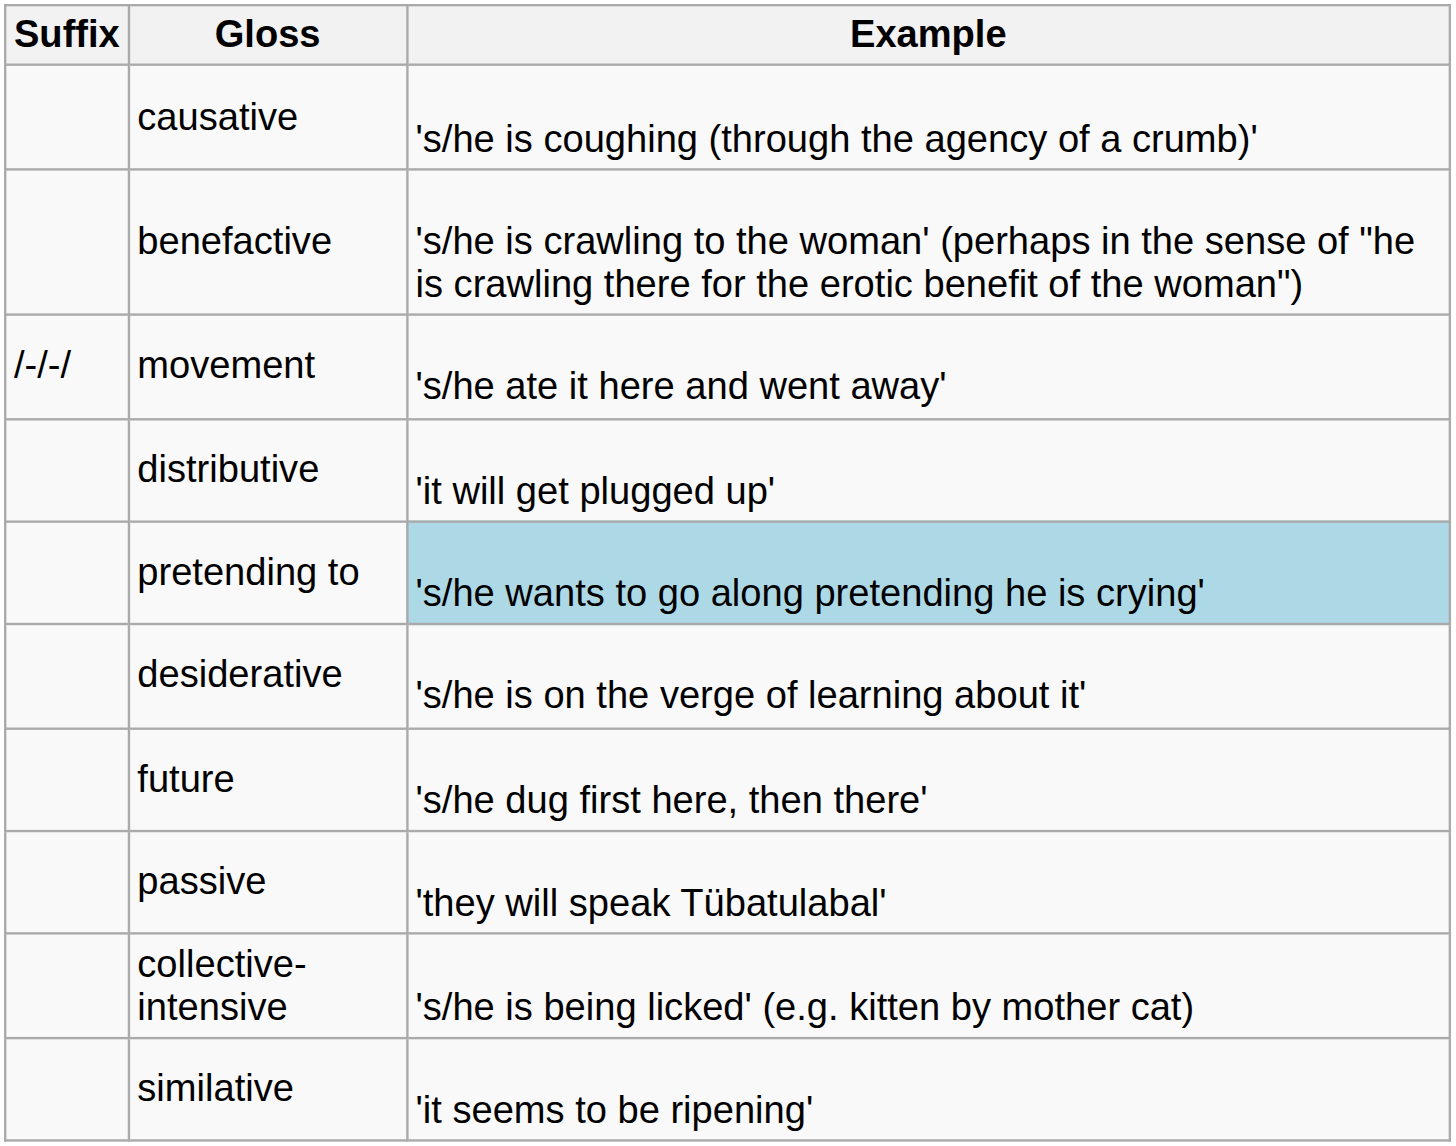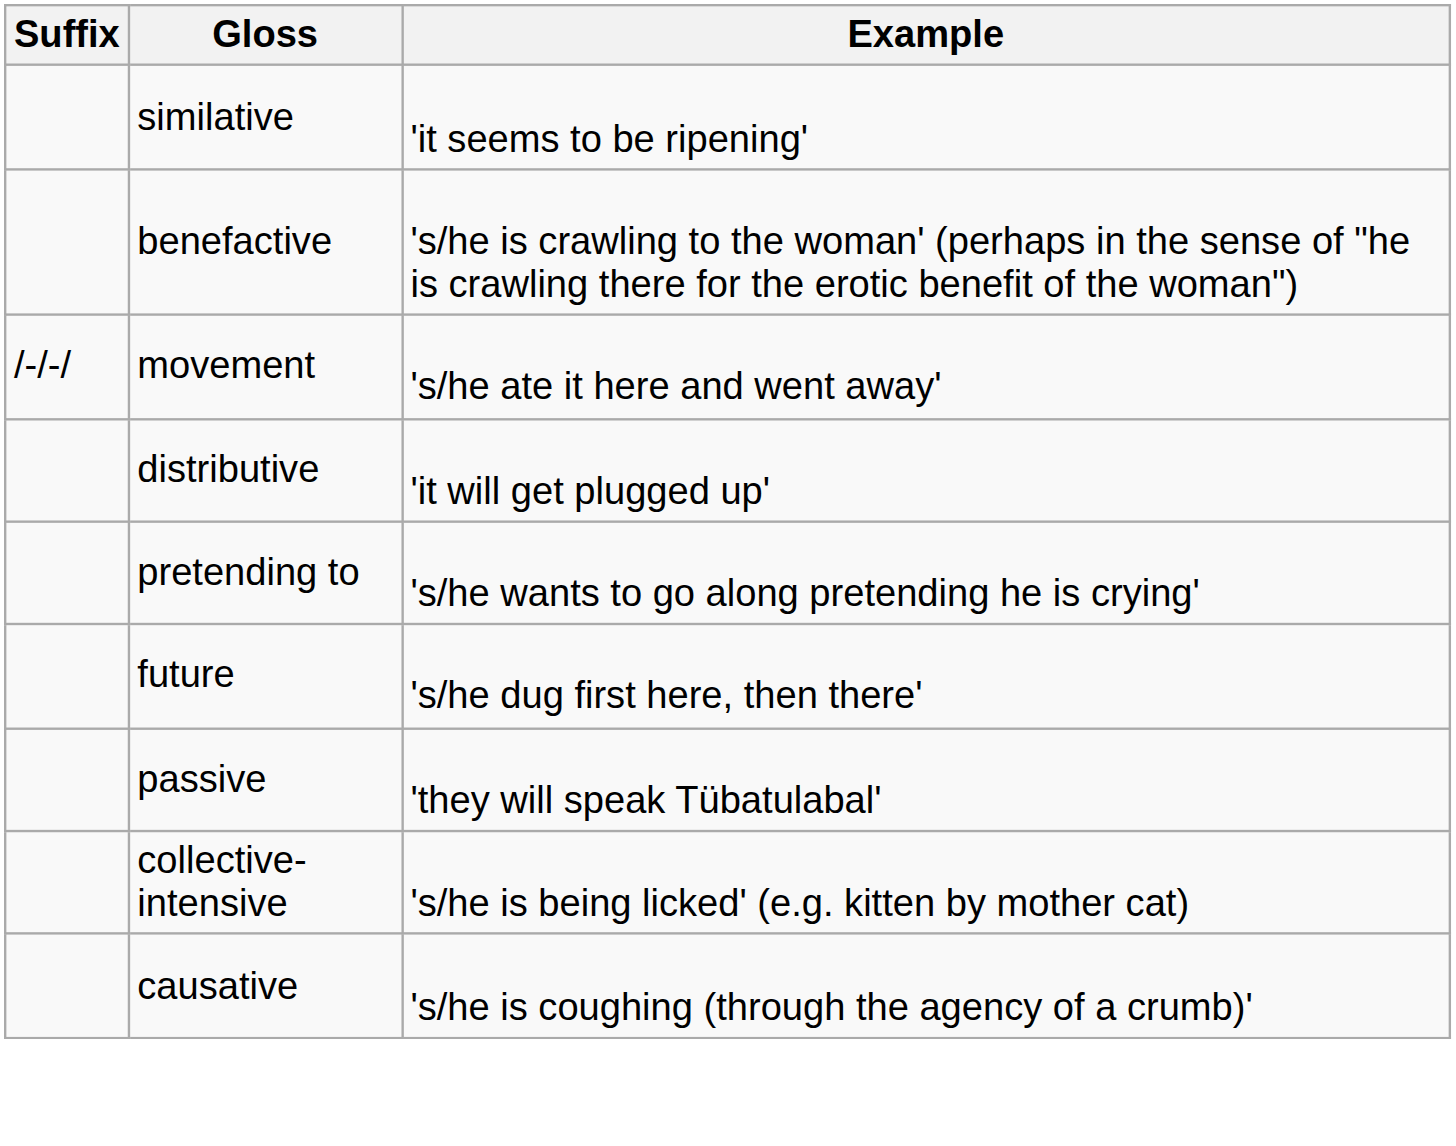rows swapped: causative <-> similative
pretending to | Example: lightblue background -> no background
- row: desiderative | 's/he is on the verge of learning about it'
